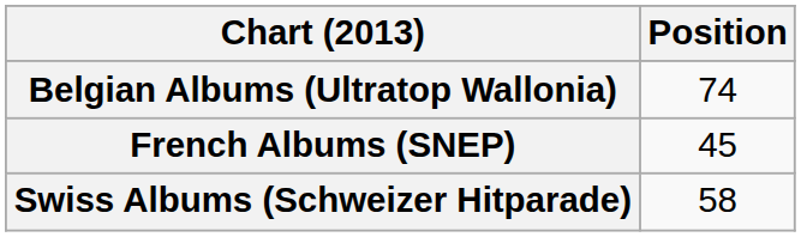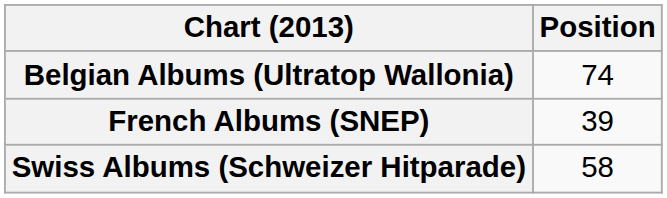French Albums (SNEP) | Position: 45 -> 39
